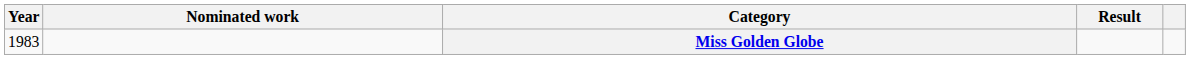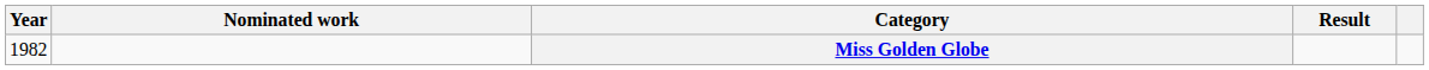Miss Golden Globe | Year: 1983 -> 1982
